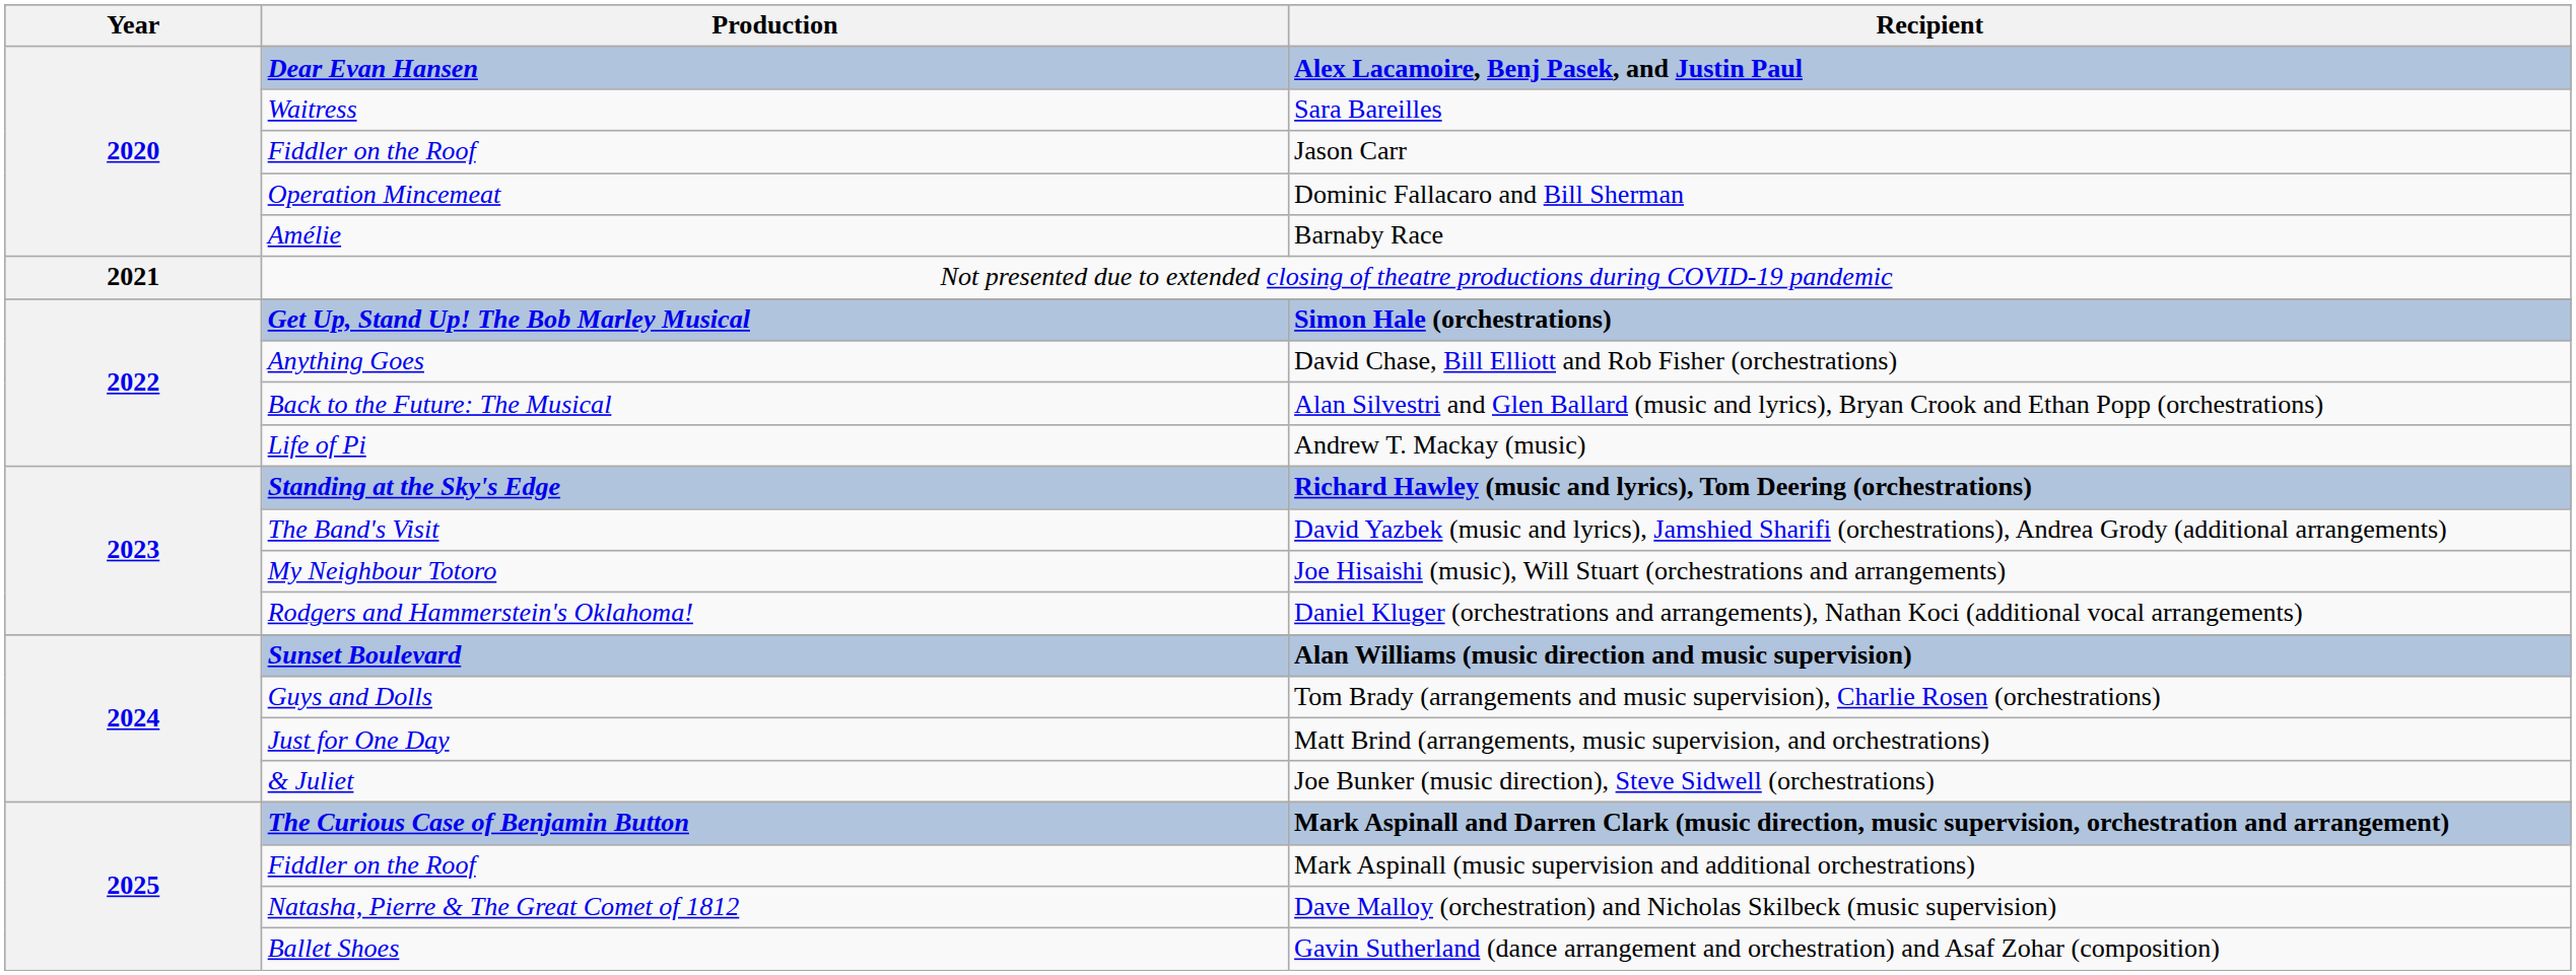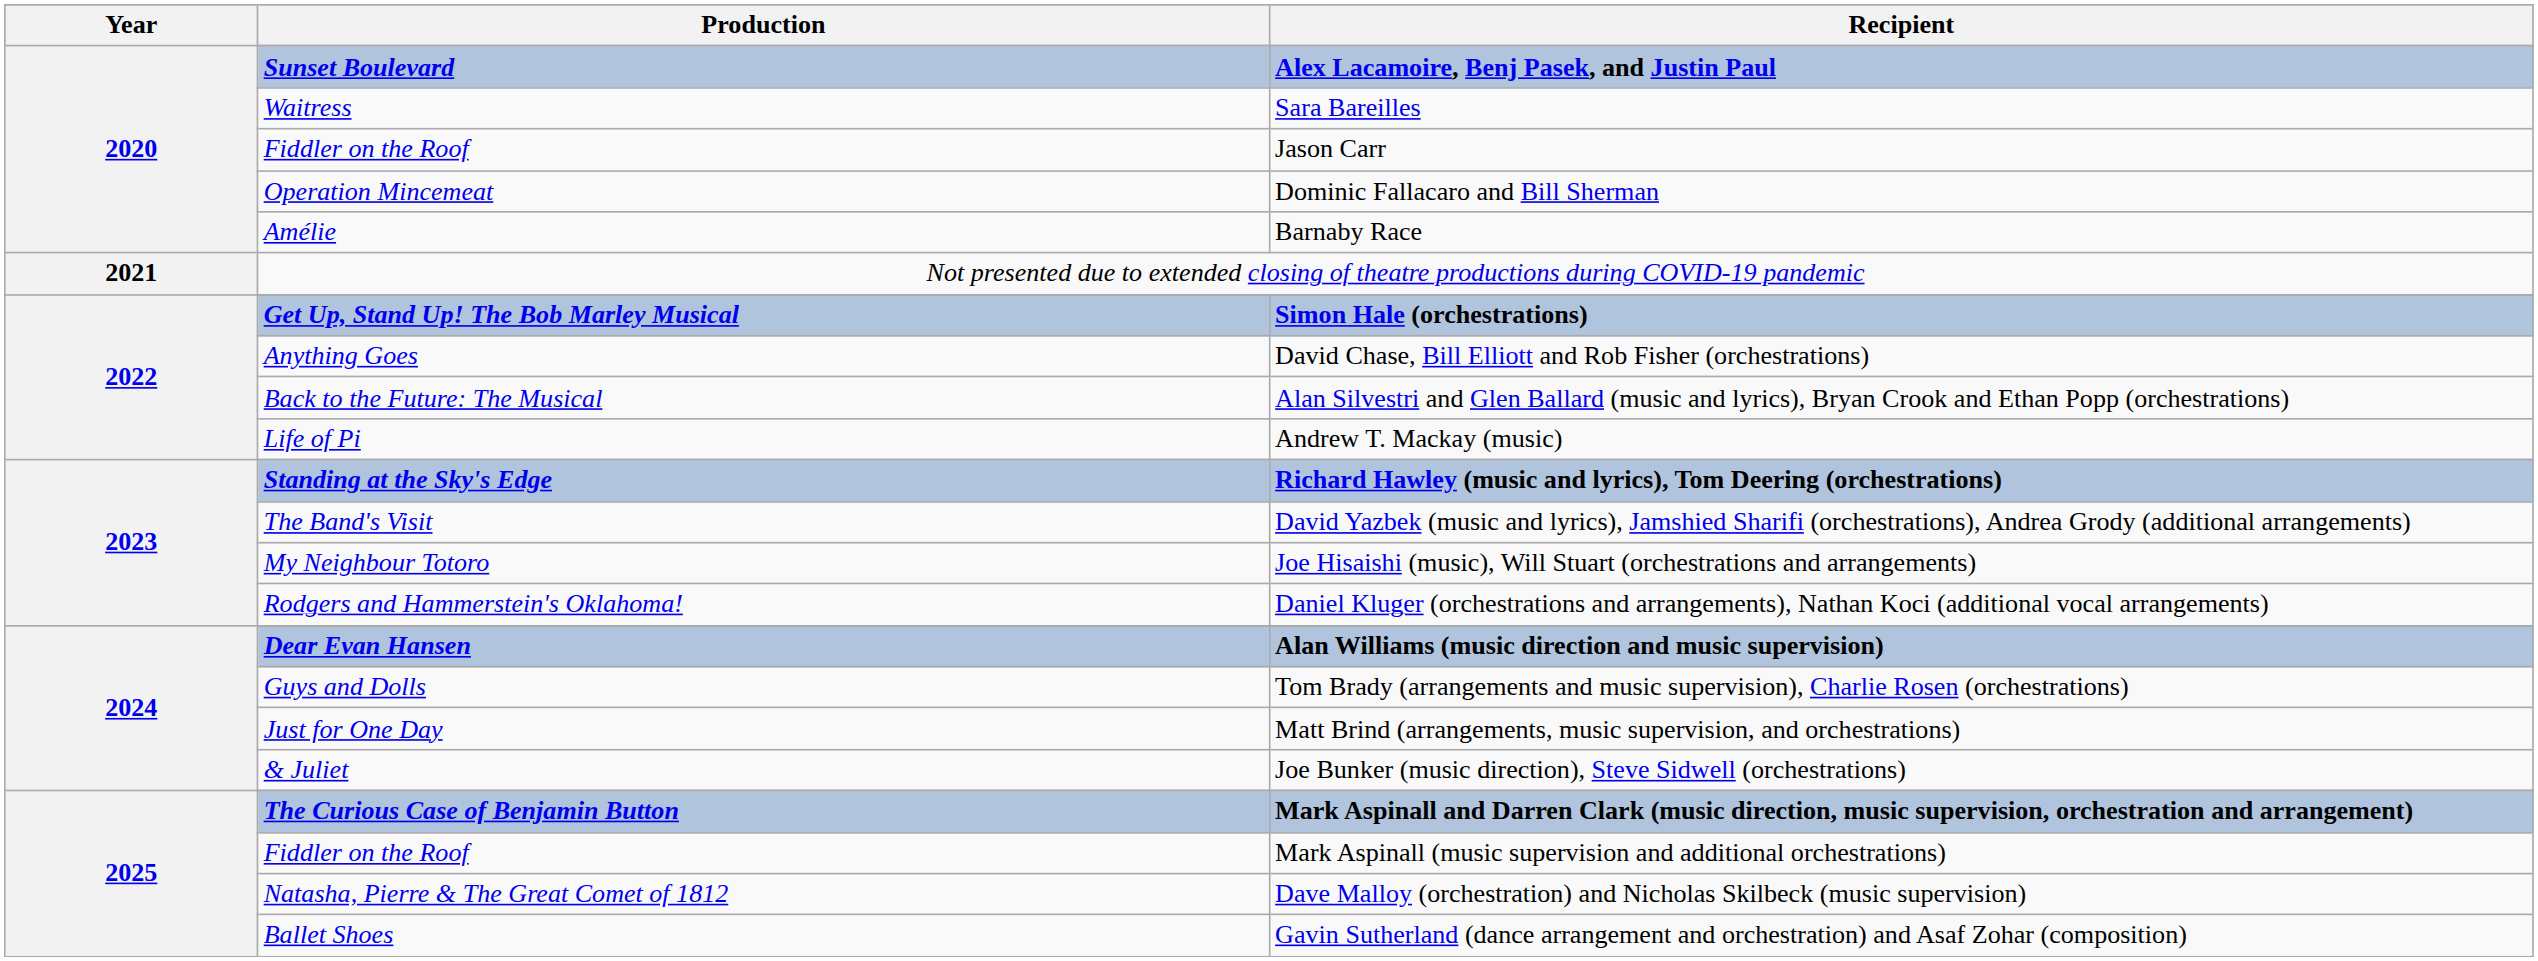Alex Lacamoire, Benj Pasek, and Justin Paul | Production: Dear Evan Hansen -> Sunset Boulevard
Alan Williams (music direction and music supervision) | Production: Sunset Boulevard -> Dear Evan Hansen
